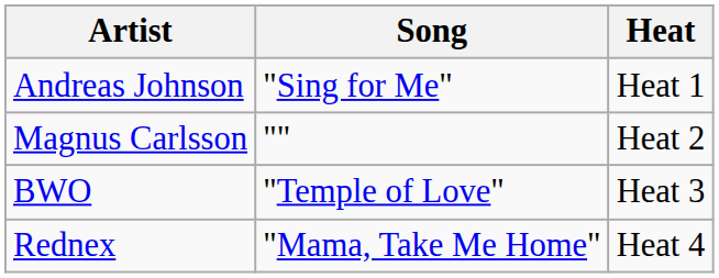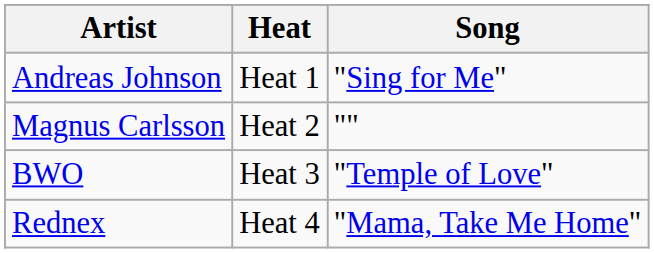columns swapped: Song <-> Heat
